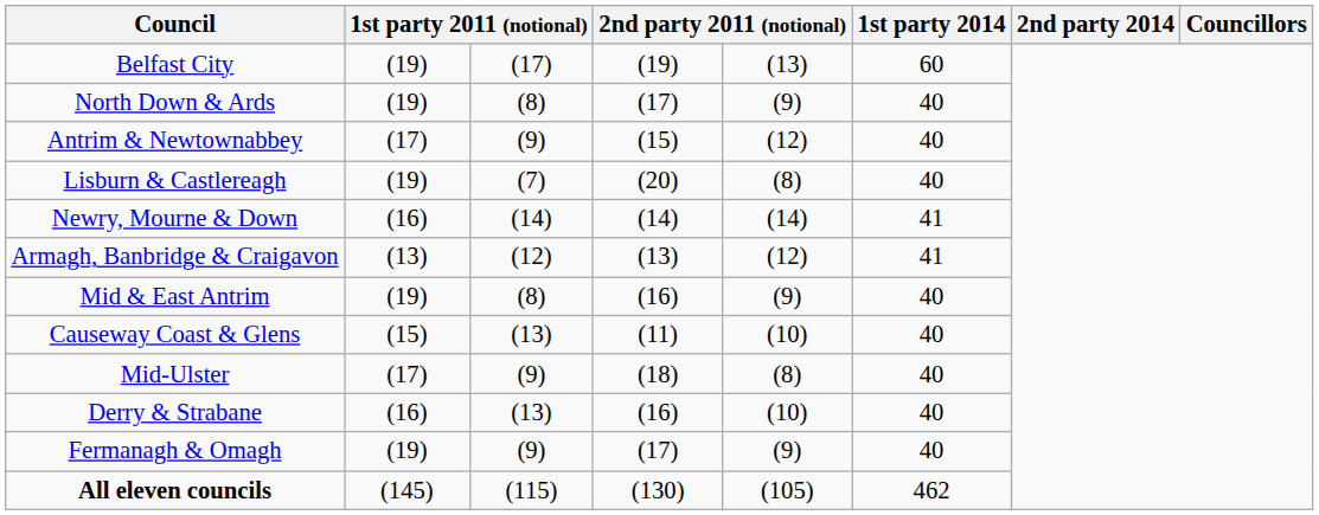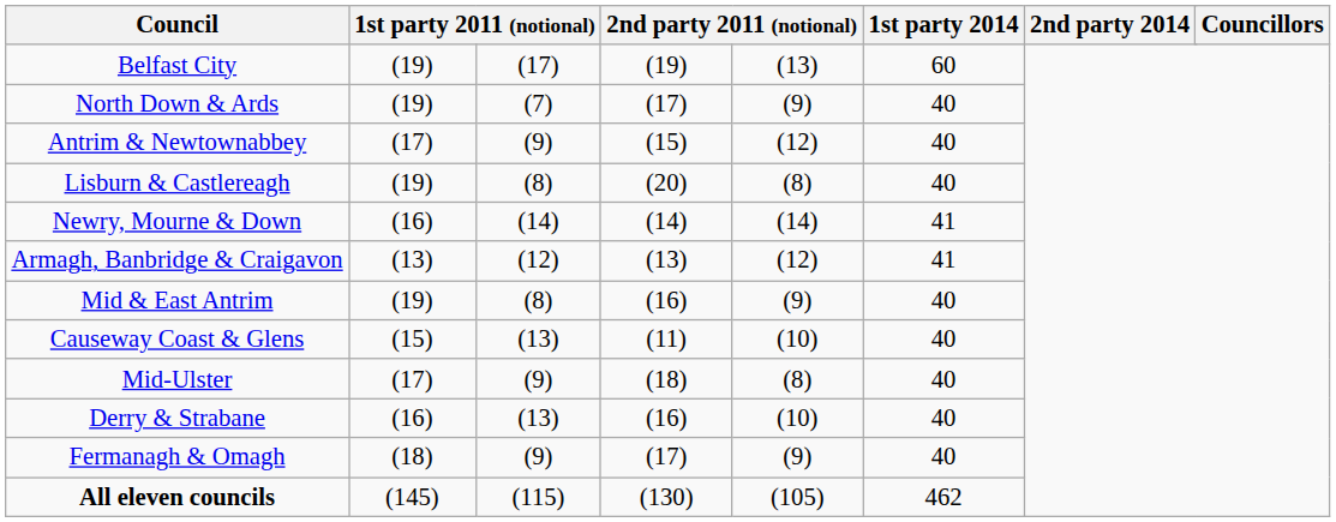North Down & Ards | column 3: (8) -> (7)
Lisburn & Castlereagh | column 3: (7) -> (8)
Fermanagh & Omagh | column 2: (19) -> (18)
